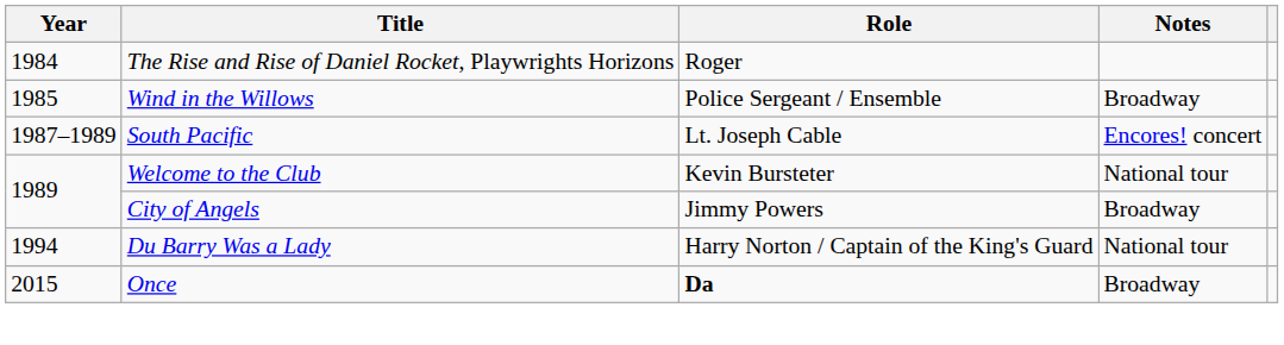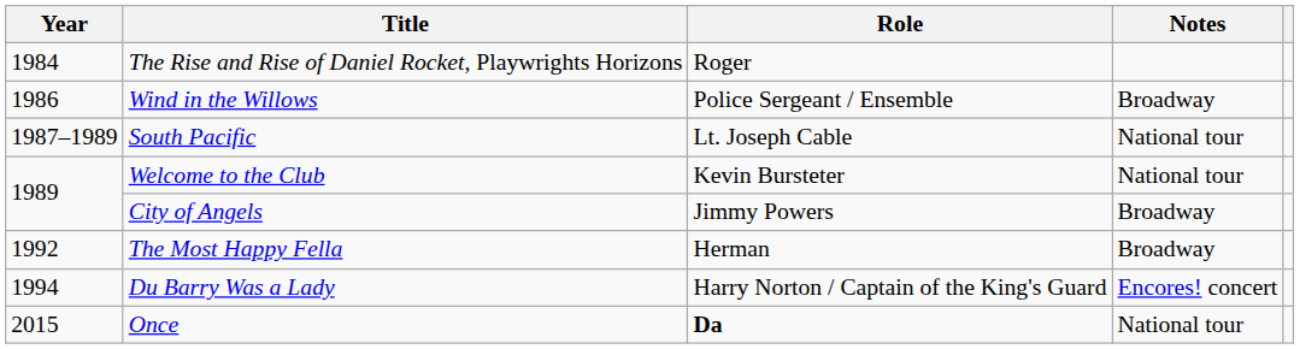Wind in the Willows | Year: 1985 -> 1986
South Pacific | Notes: Encores! concert -> National tour
+ row: 1992 | The Most Happy Fella | Herman | Broadway
Du Barry Was a Lady | Notes: National tour -> Encores! concert
Once | Notes: Broadway -> National tour
